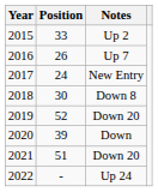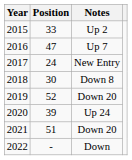2016 | Position: 26 -> 47
2020 | Notes: Down -> Up 24
2022 | Notes: Up 24 -> Down
